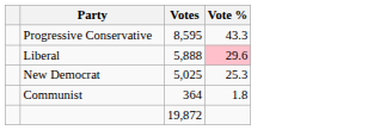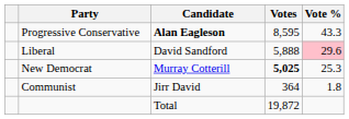+ column: Candidate | Alan Eagleson | David Sandford | Murray Cotterill | Jirr David | Total
New Democrat | Votes: normal -> bold
